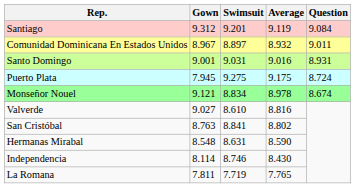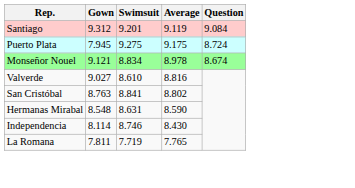- row: Comunidad Dominicana En Estados Unidos | 8.967 | 8.897 | 8.932 | 9.011
- row: Santo Domingo | 9.001 | 9.031 | 9.016 | 8.931
